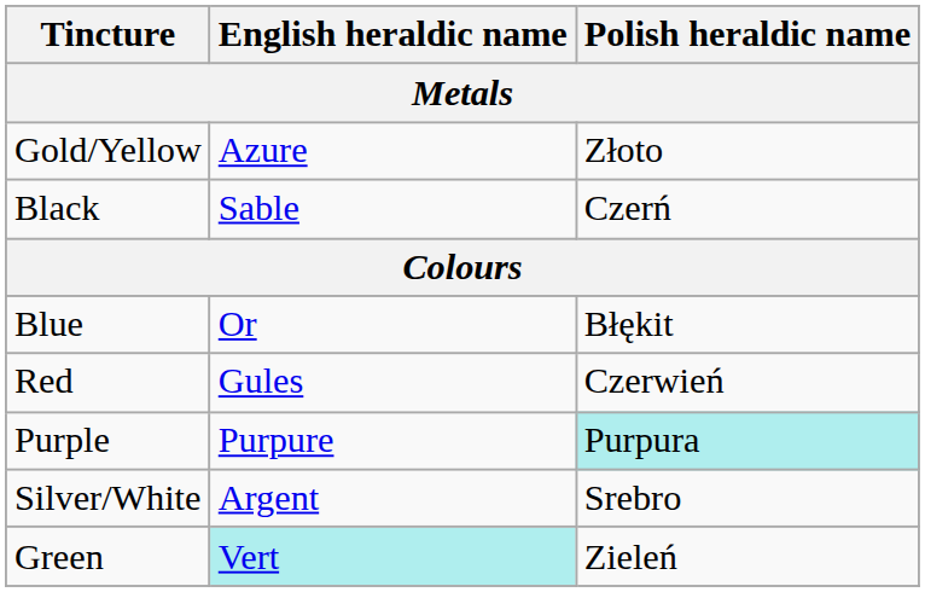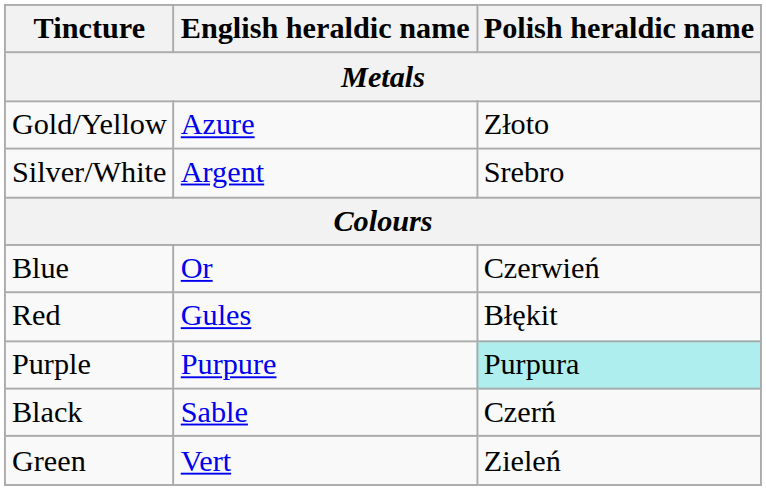rows swapped: Silver/White <-> Black
Blue | Polish heraldic name: Błękit -> Czerwień
Red | Polish heraldic name: Czerwień -> Błękit
Green | English heraldic name: paleturquoise background -> no background
